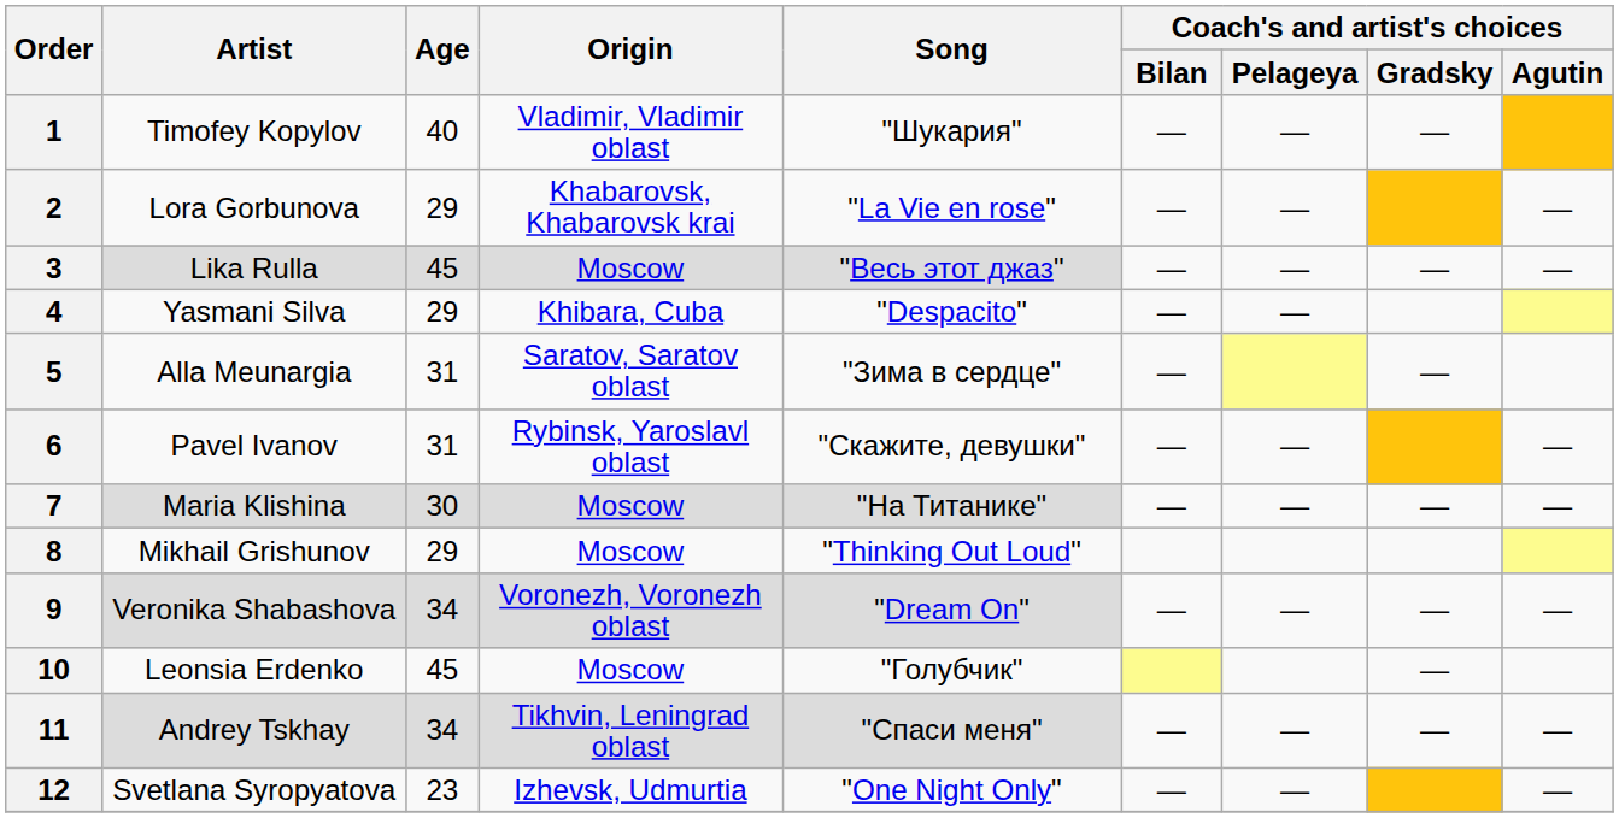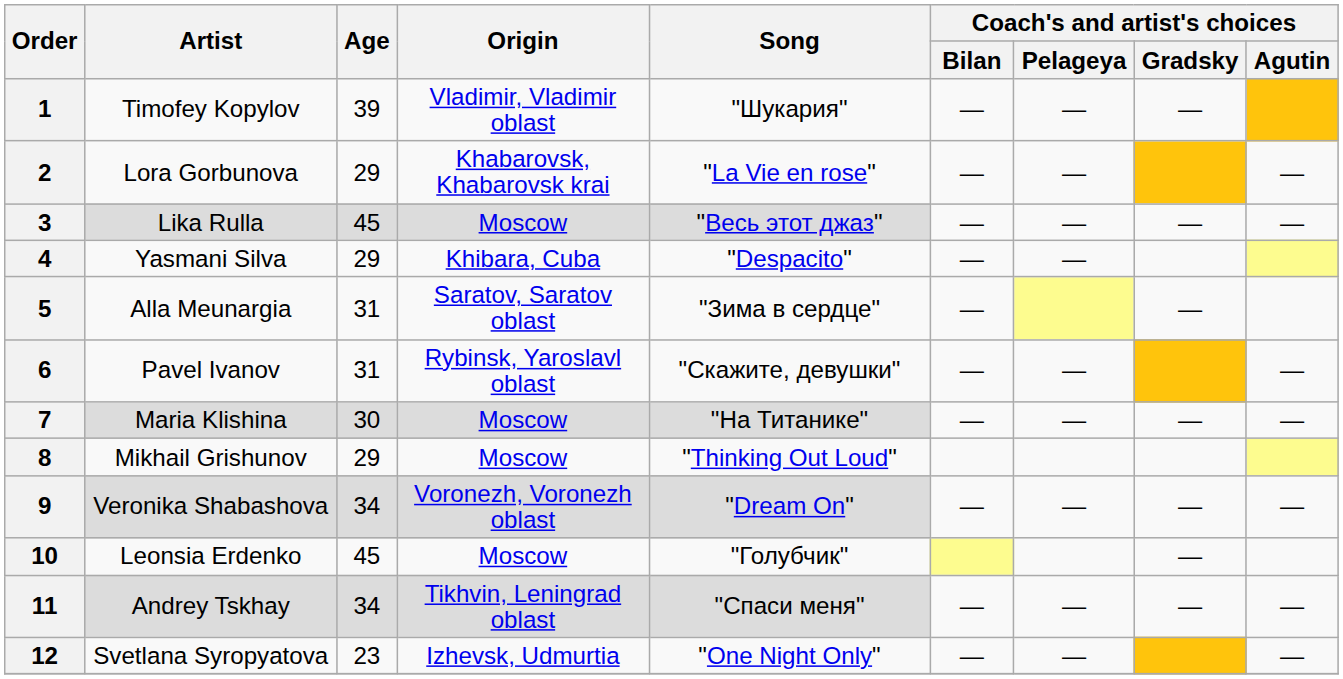1 | Age: 40 -> 39
